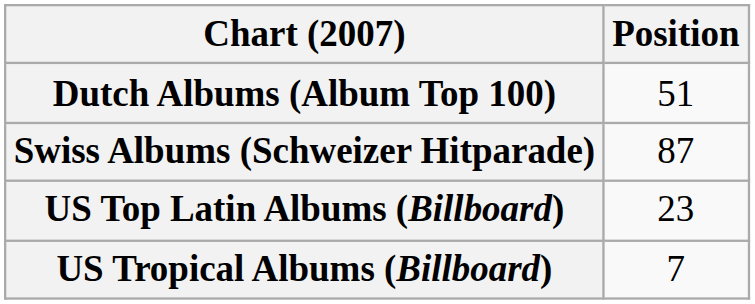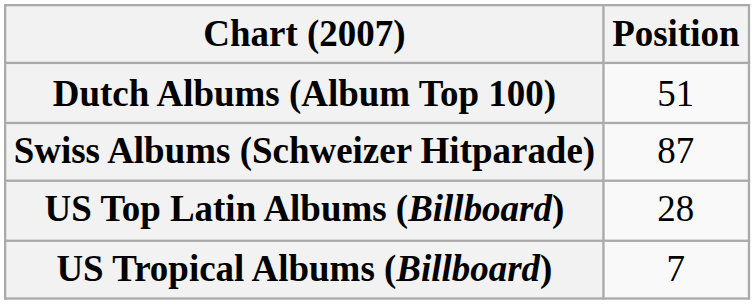US Top Latin Albums (Billboard) | Position: 23 -> 28
